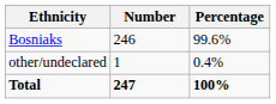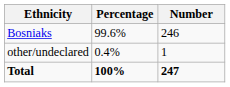columns swapped: Number <-> Percentage
